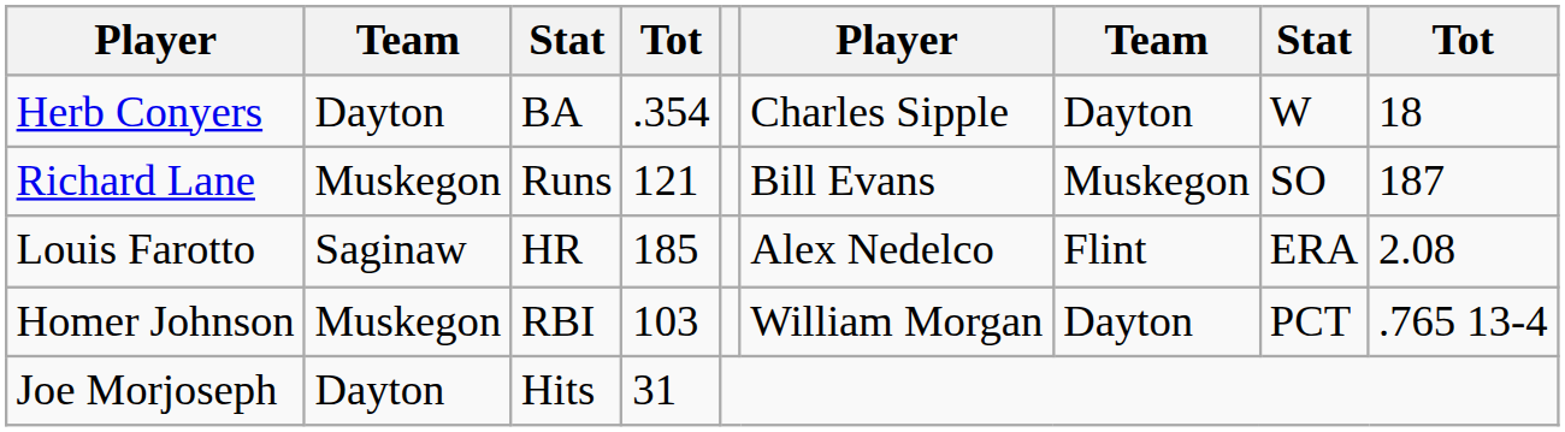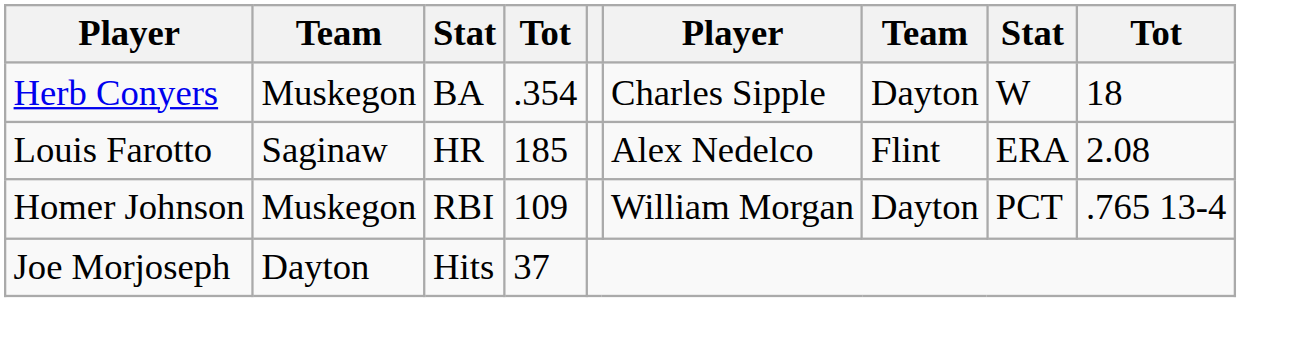Herb Conyers | column 2: Dayton -> Muskegon
- row: Richard Lane | Muskegon | Runs | 121 | Bill Evans | Muskegon | SO | 187
Homer Johnson | column 4: 103 -> 109
Joe Morjoseph | column 4: 31 -> 37
